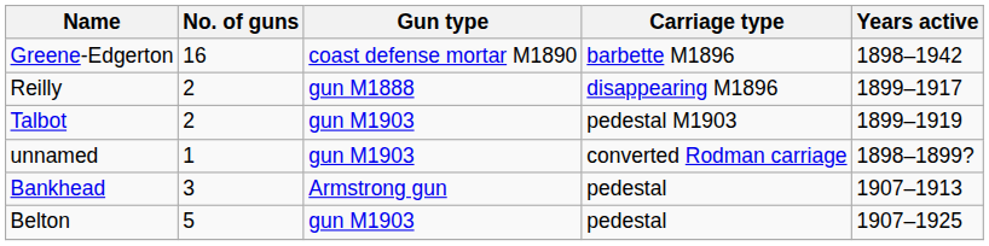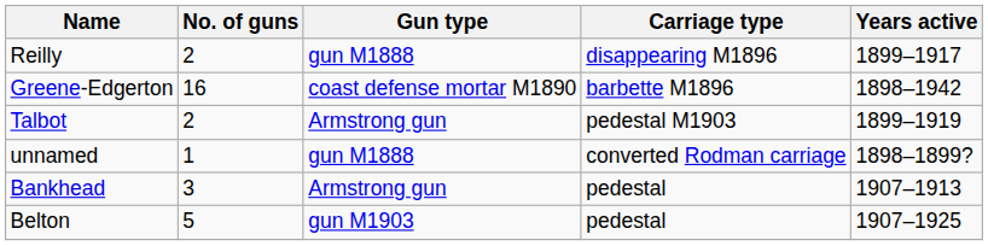rows swapped: Greene-Edgerton <-> Reilly
Talbot | Gun type: gun M1903 -> Armstrong gun
unnamed | Gun type: gun M1903 -> gun M1888
